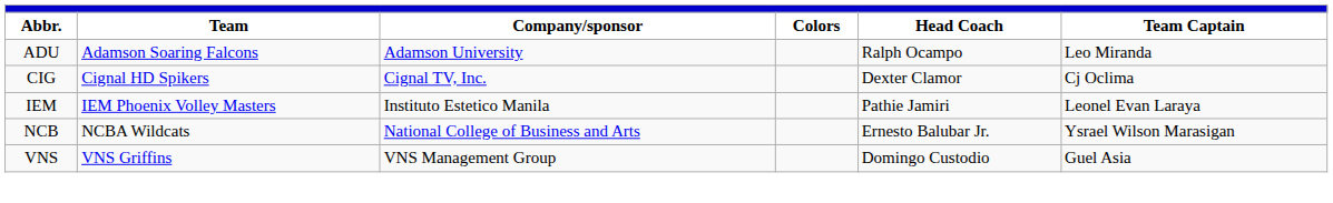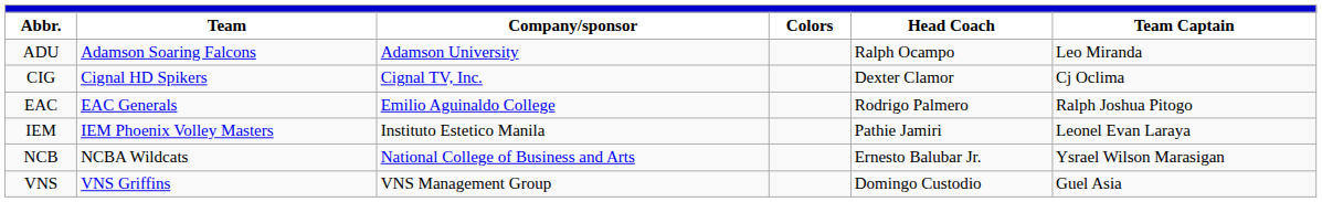+ row: EAC | EAC Generals | Emilio Aguinaldo College | Rodrigo Palmero | Ralph Joshua Pitogo
